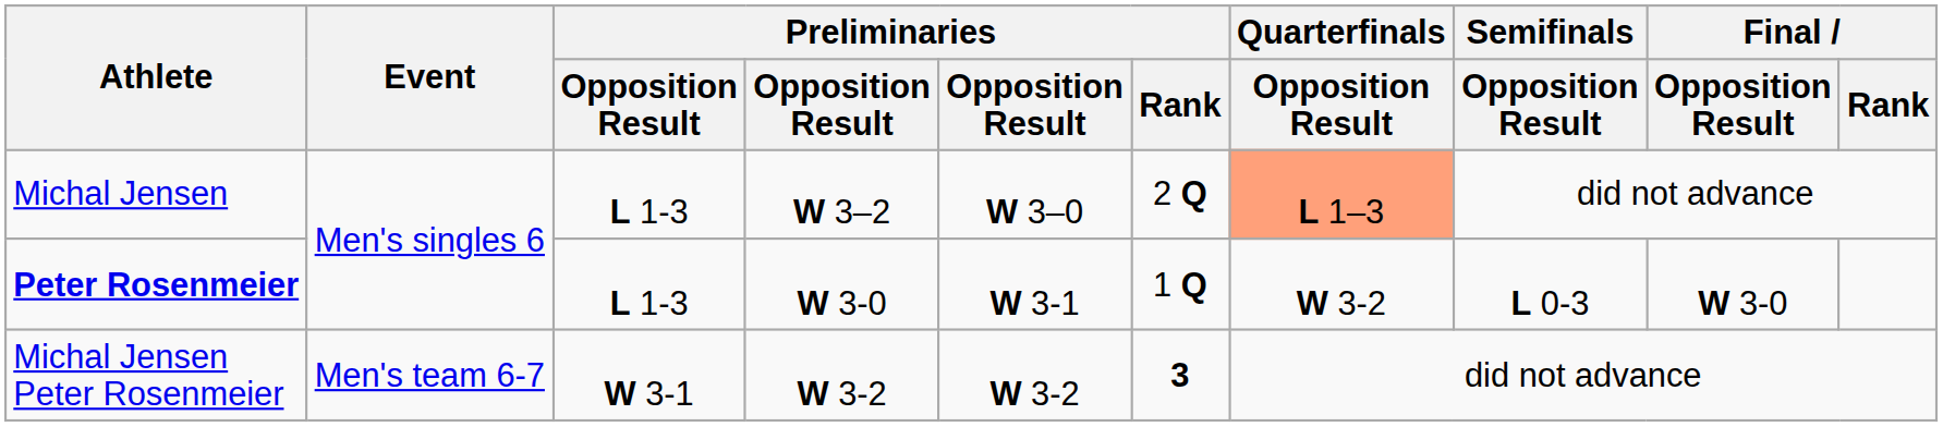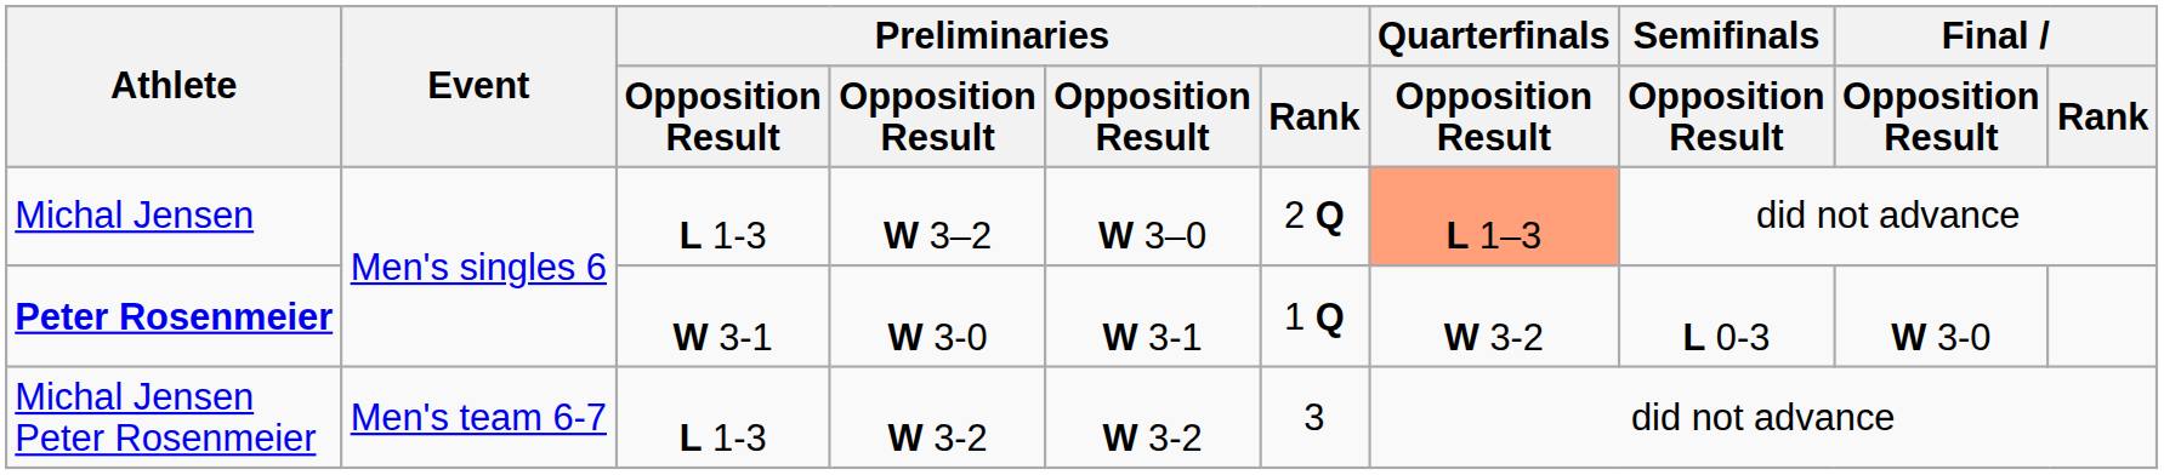Peter Rosenmeier | column 3: L 1-3 -> W 3-1
Michal Jensen Peter Rosenmeier | column 3: W 3-1 -> L 1-3
Michal Jensen Peter Rosenmeier | Preliminaries / Rank: bold -> normal
